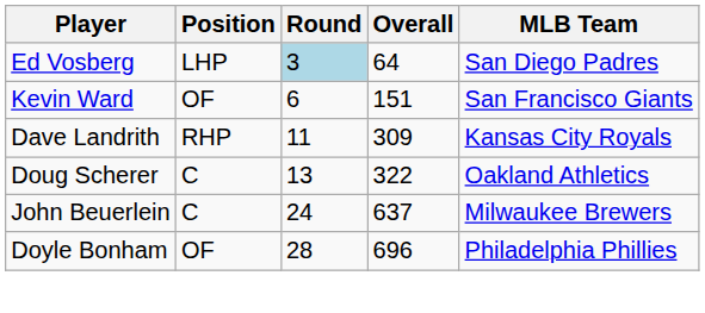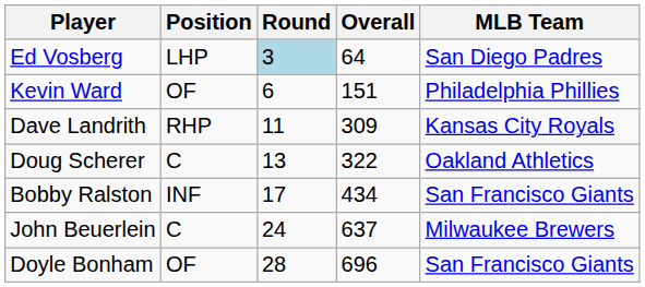Kevin Ward | MLB Team: San Francisco Giants -> Philadelphia Phillies
+ row: Bobby Ralston | INF | 17 | 434 | San Francisco Giants
Doyle Bonham | MLB Team: Philadelphia Phillies -> San Francisco Giants
